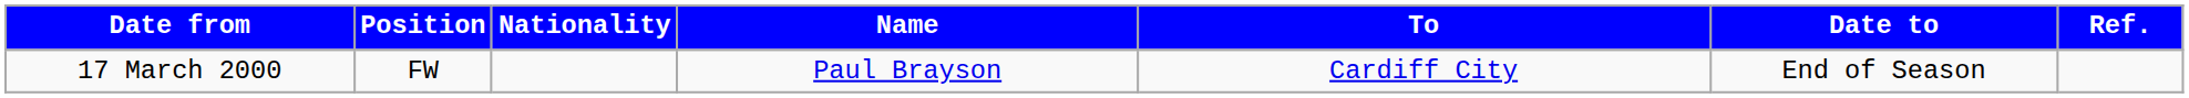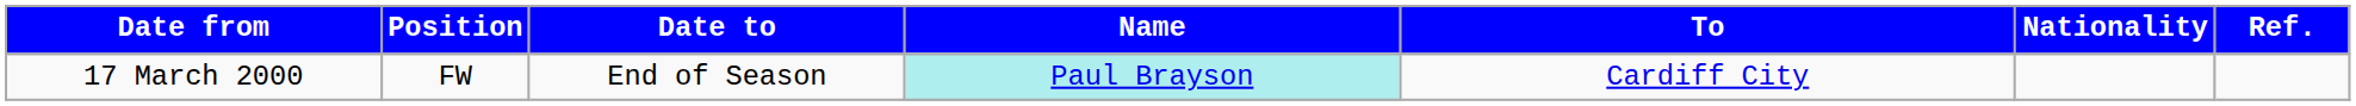columns swapped: Nationality <-> Date to
17 March 2000 | Name: no background -> paleturquoise background
